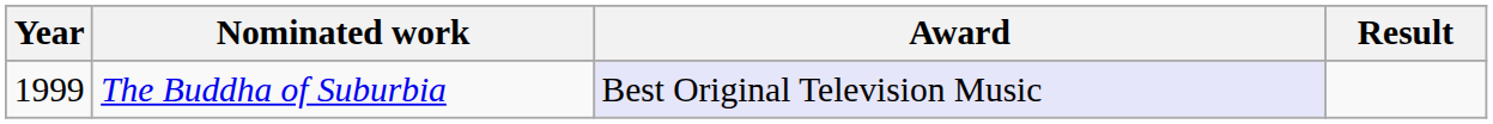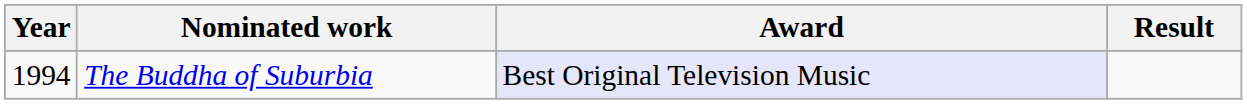The Buddha of Suburbia | Year: 1999 -> 1994
